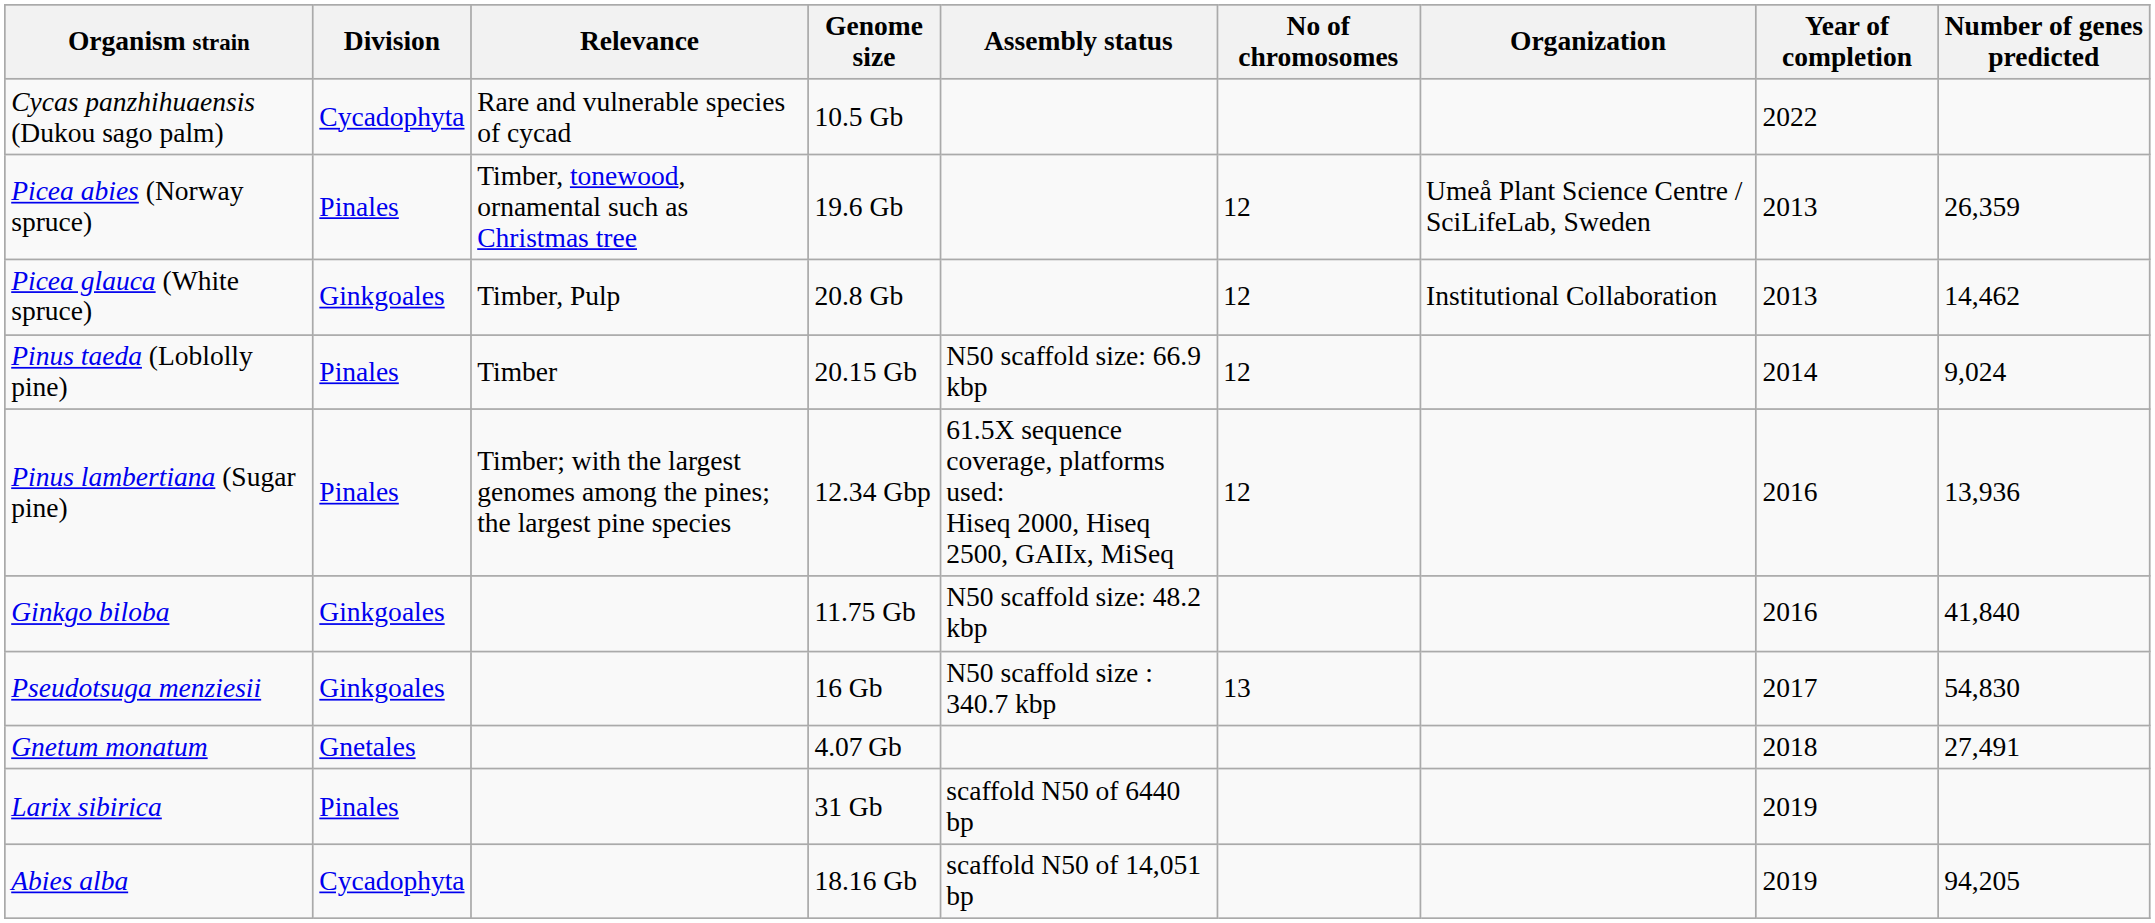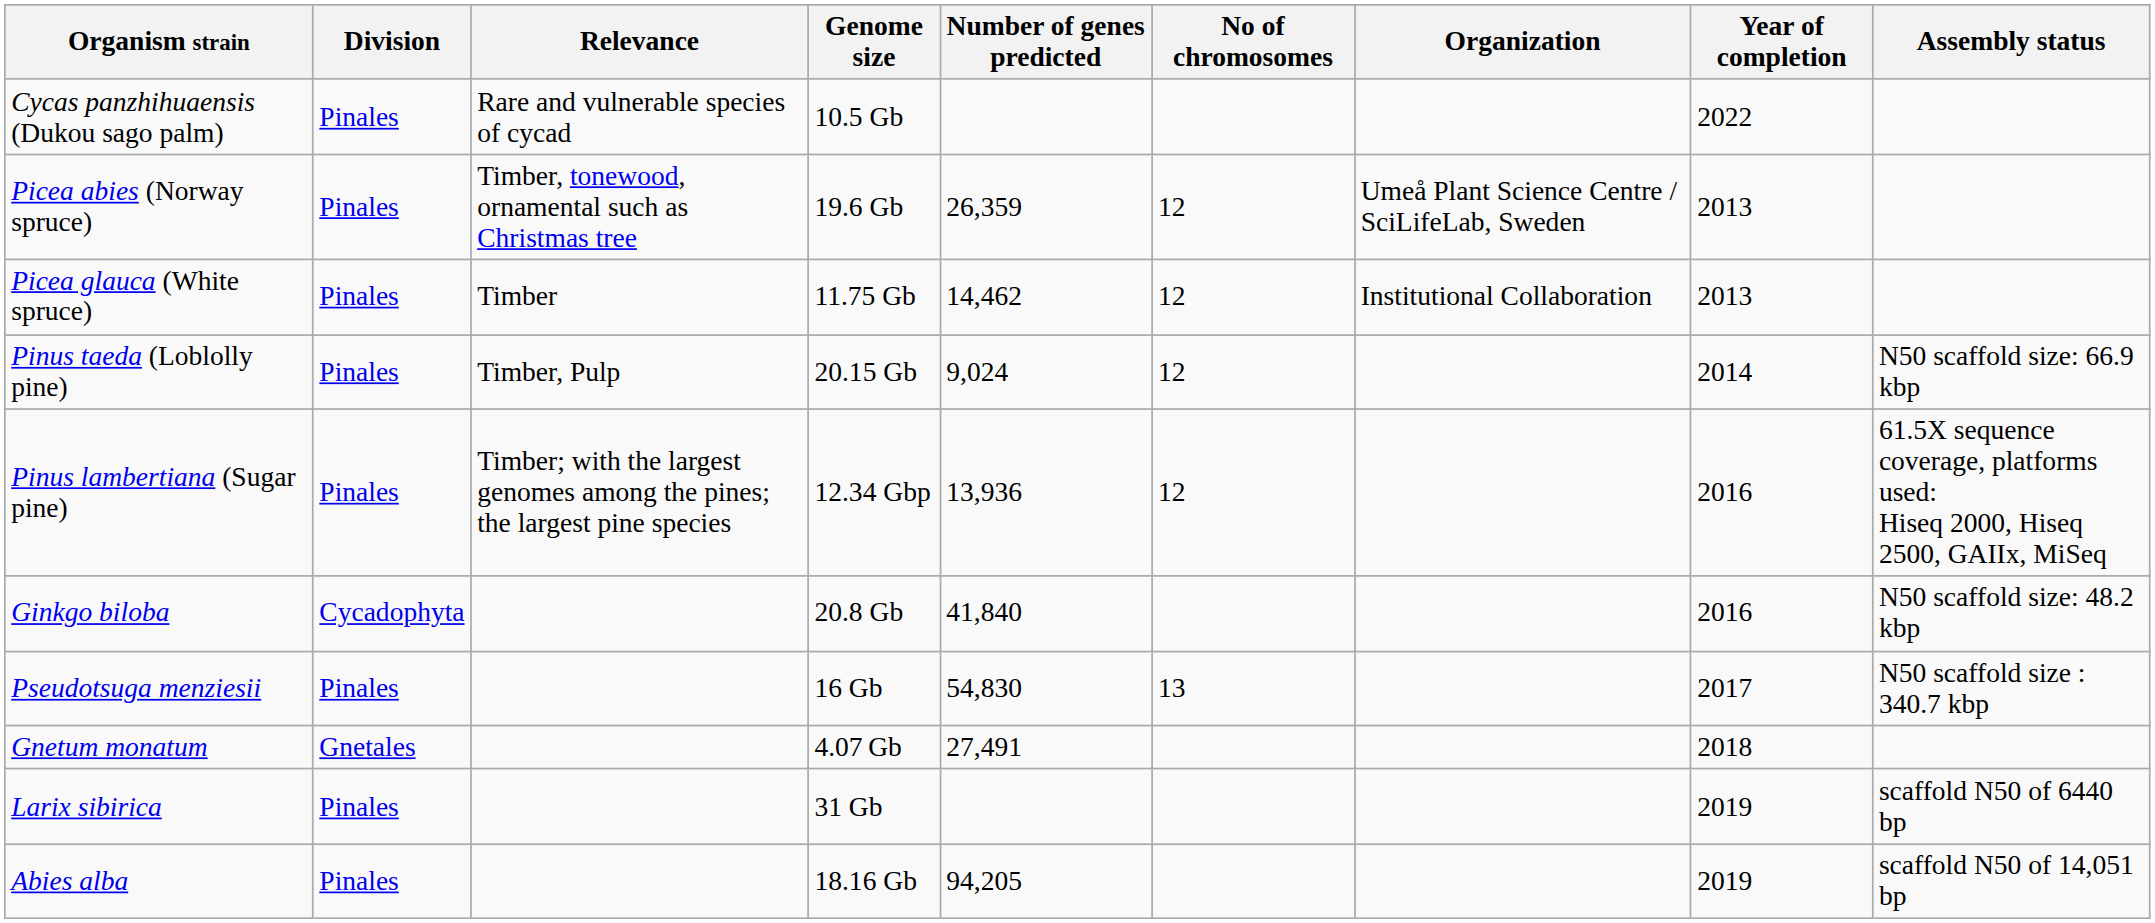columns swapped: Number of genes predicted <-> Assembly status
Cycas panzhihuaensis (Dukou sago palm) | Division: Cycadophyta -> Pinales
Picea glauca (White spruce) | Division: Ginkgoales -> Pinales
Picea glauca (White spruce) | Relevance: Timber, Pulp -> Timber
Picea glauca (White spruce) | Genome size: 20.8 Gb -> 11.75 Gb
Pinus taeda (Loblolly pine) | Relevance: Timber -> Timber, Pulp
Ginkgo biloba | Division: Ginkgoales -> Cycadophyta
Ginkgo biloba | Genome size: 11.75 Gb -> 20.8 Gb
Pseudotsuga menziesii | Division: Ginkgoales -> Pinales
Abies alba | Division: Cycadophyta -> Pinales
